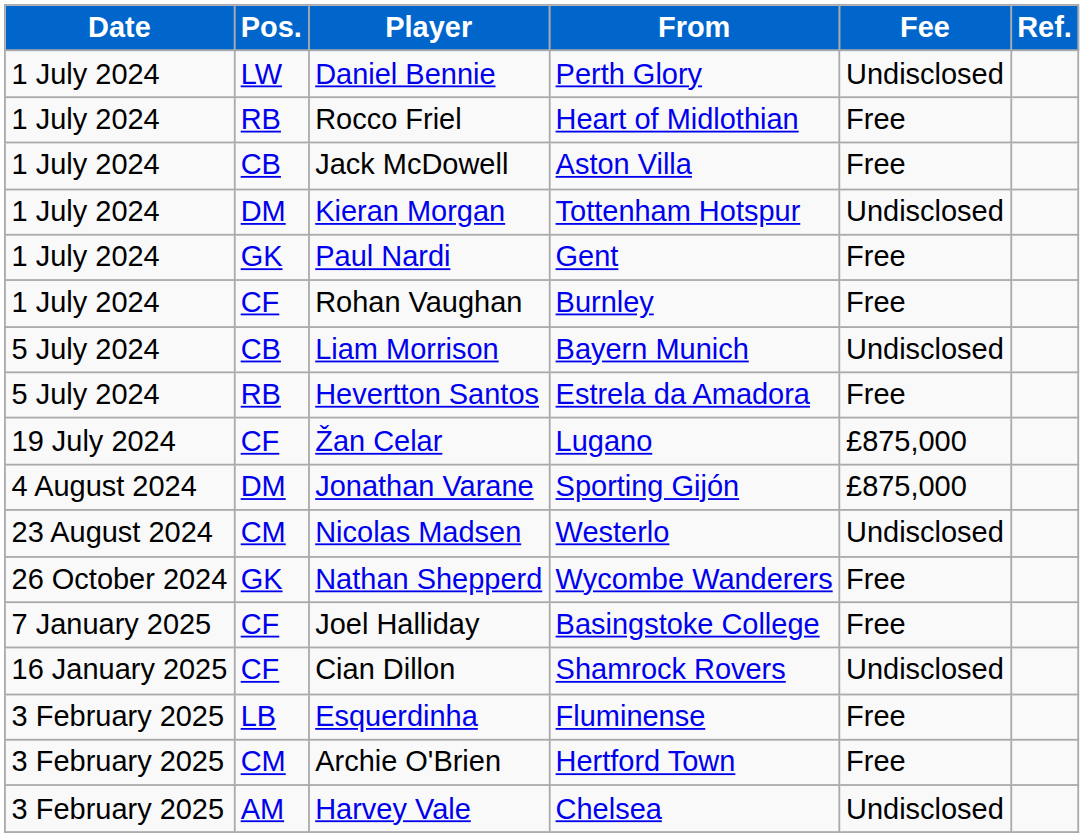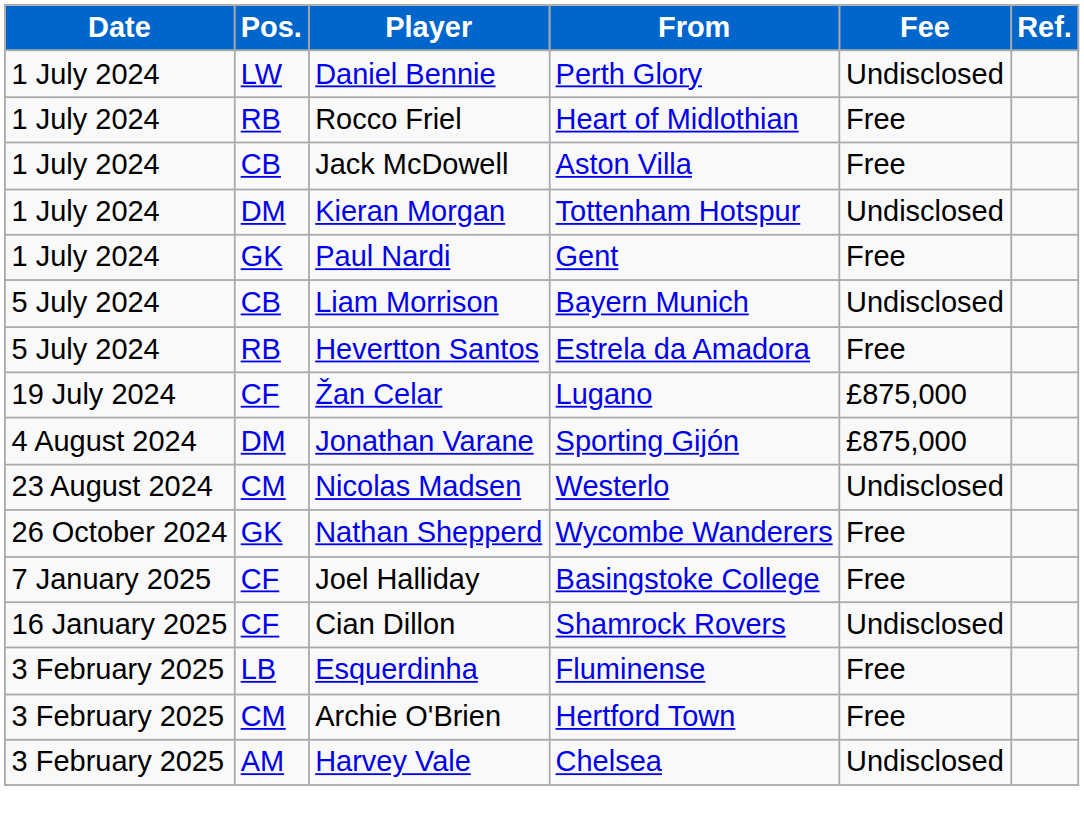- row: 1 July 2024 | CF | Rohan Vaughan | Burnley | Free
